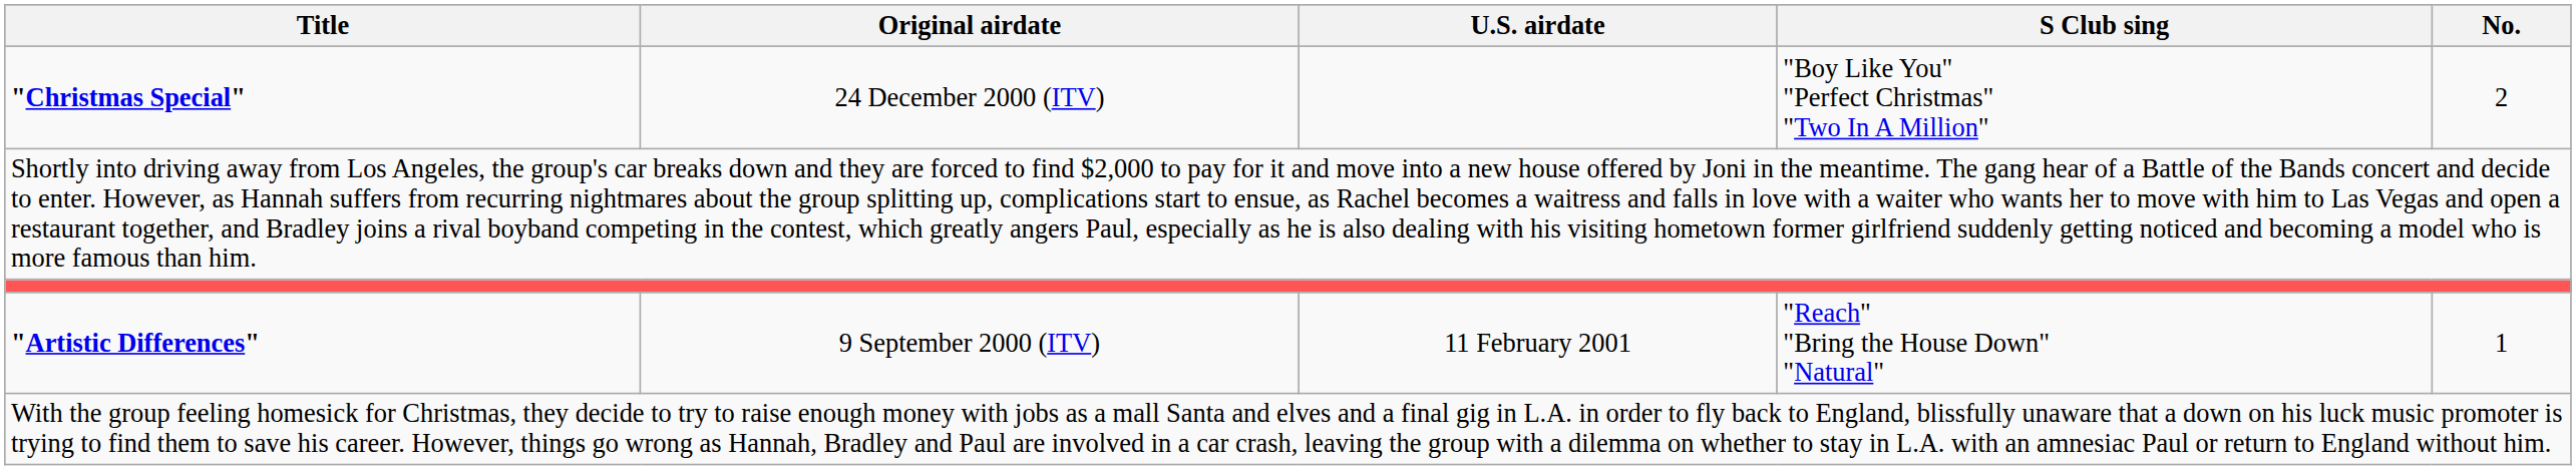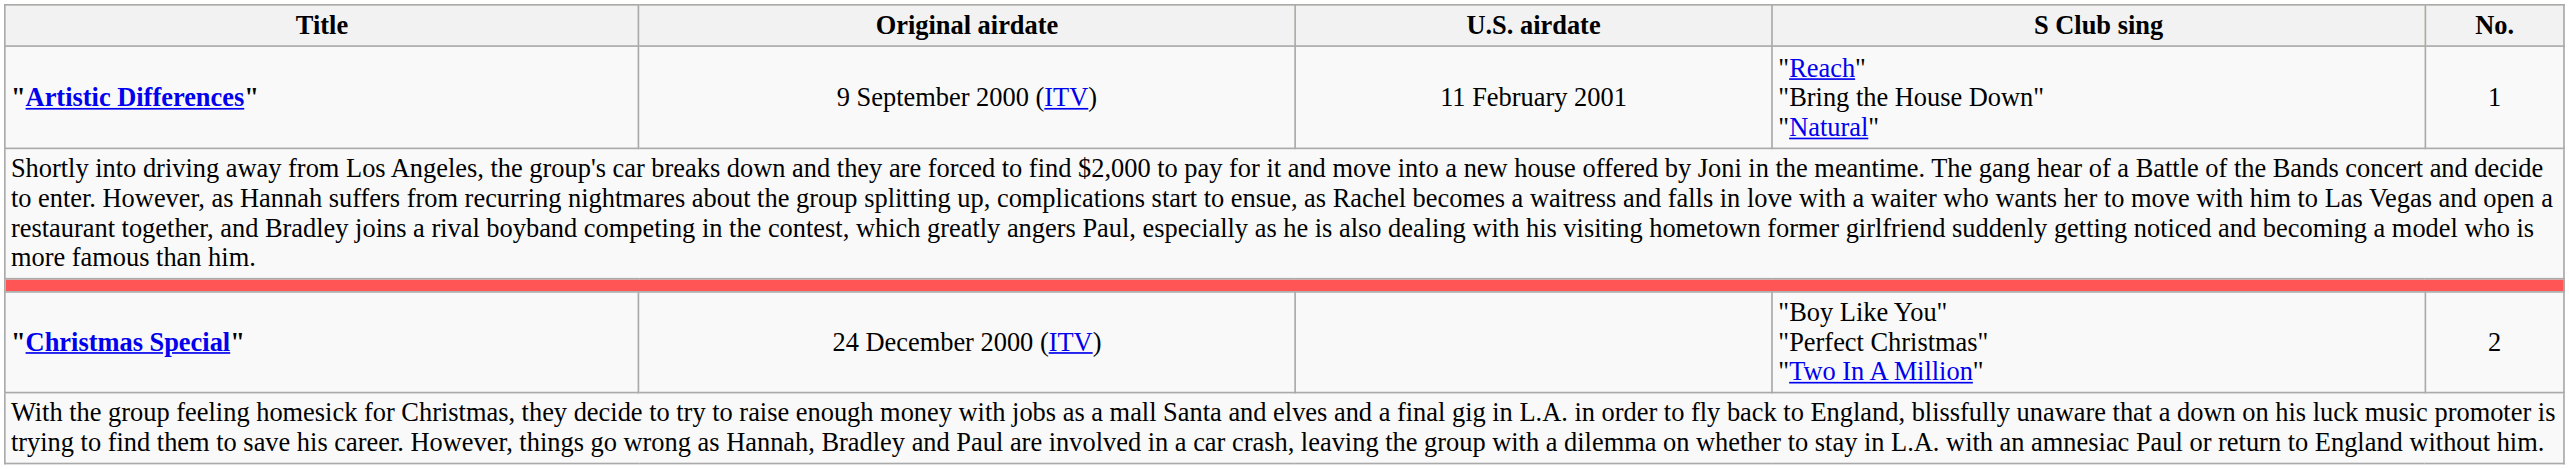rows swapped: "Artistic Differences" <-> "Christmas Special"
